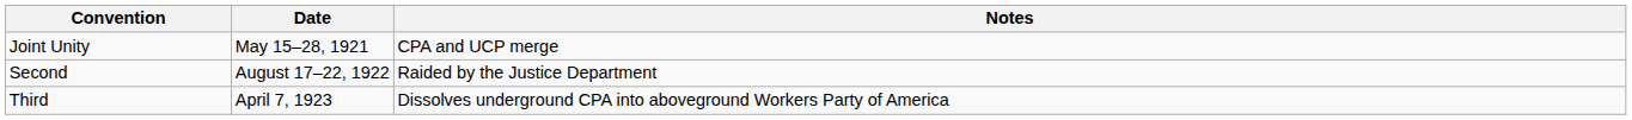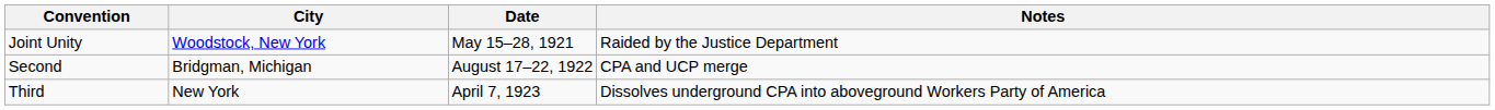+ column: City | Woodstock, New York | Bridgman, Michigan | New York
Joint Unity | Notes: CPA and UCP merge -> Raided by the Justice Department
Second | Notes: Raided by the Justice Department -> CPA and UCP merge
